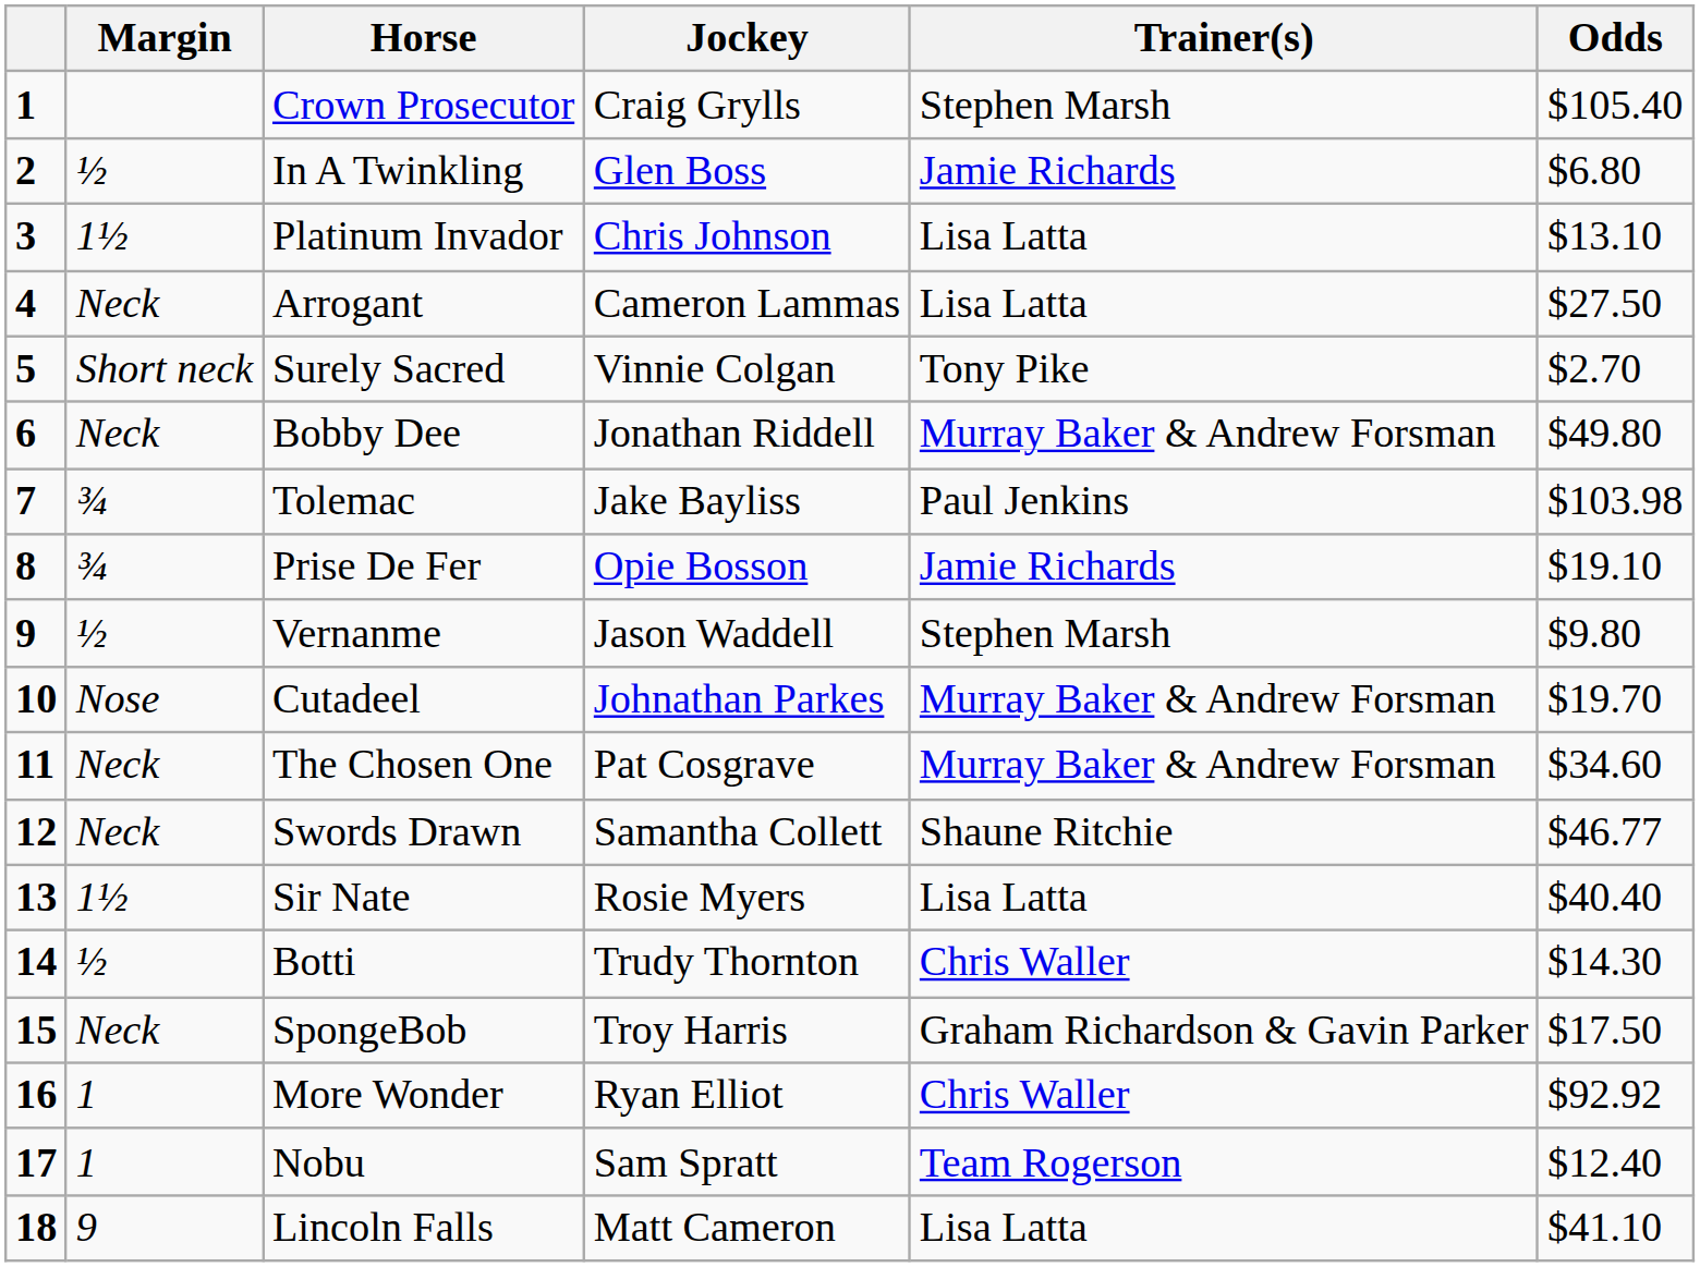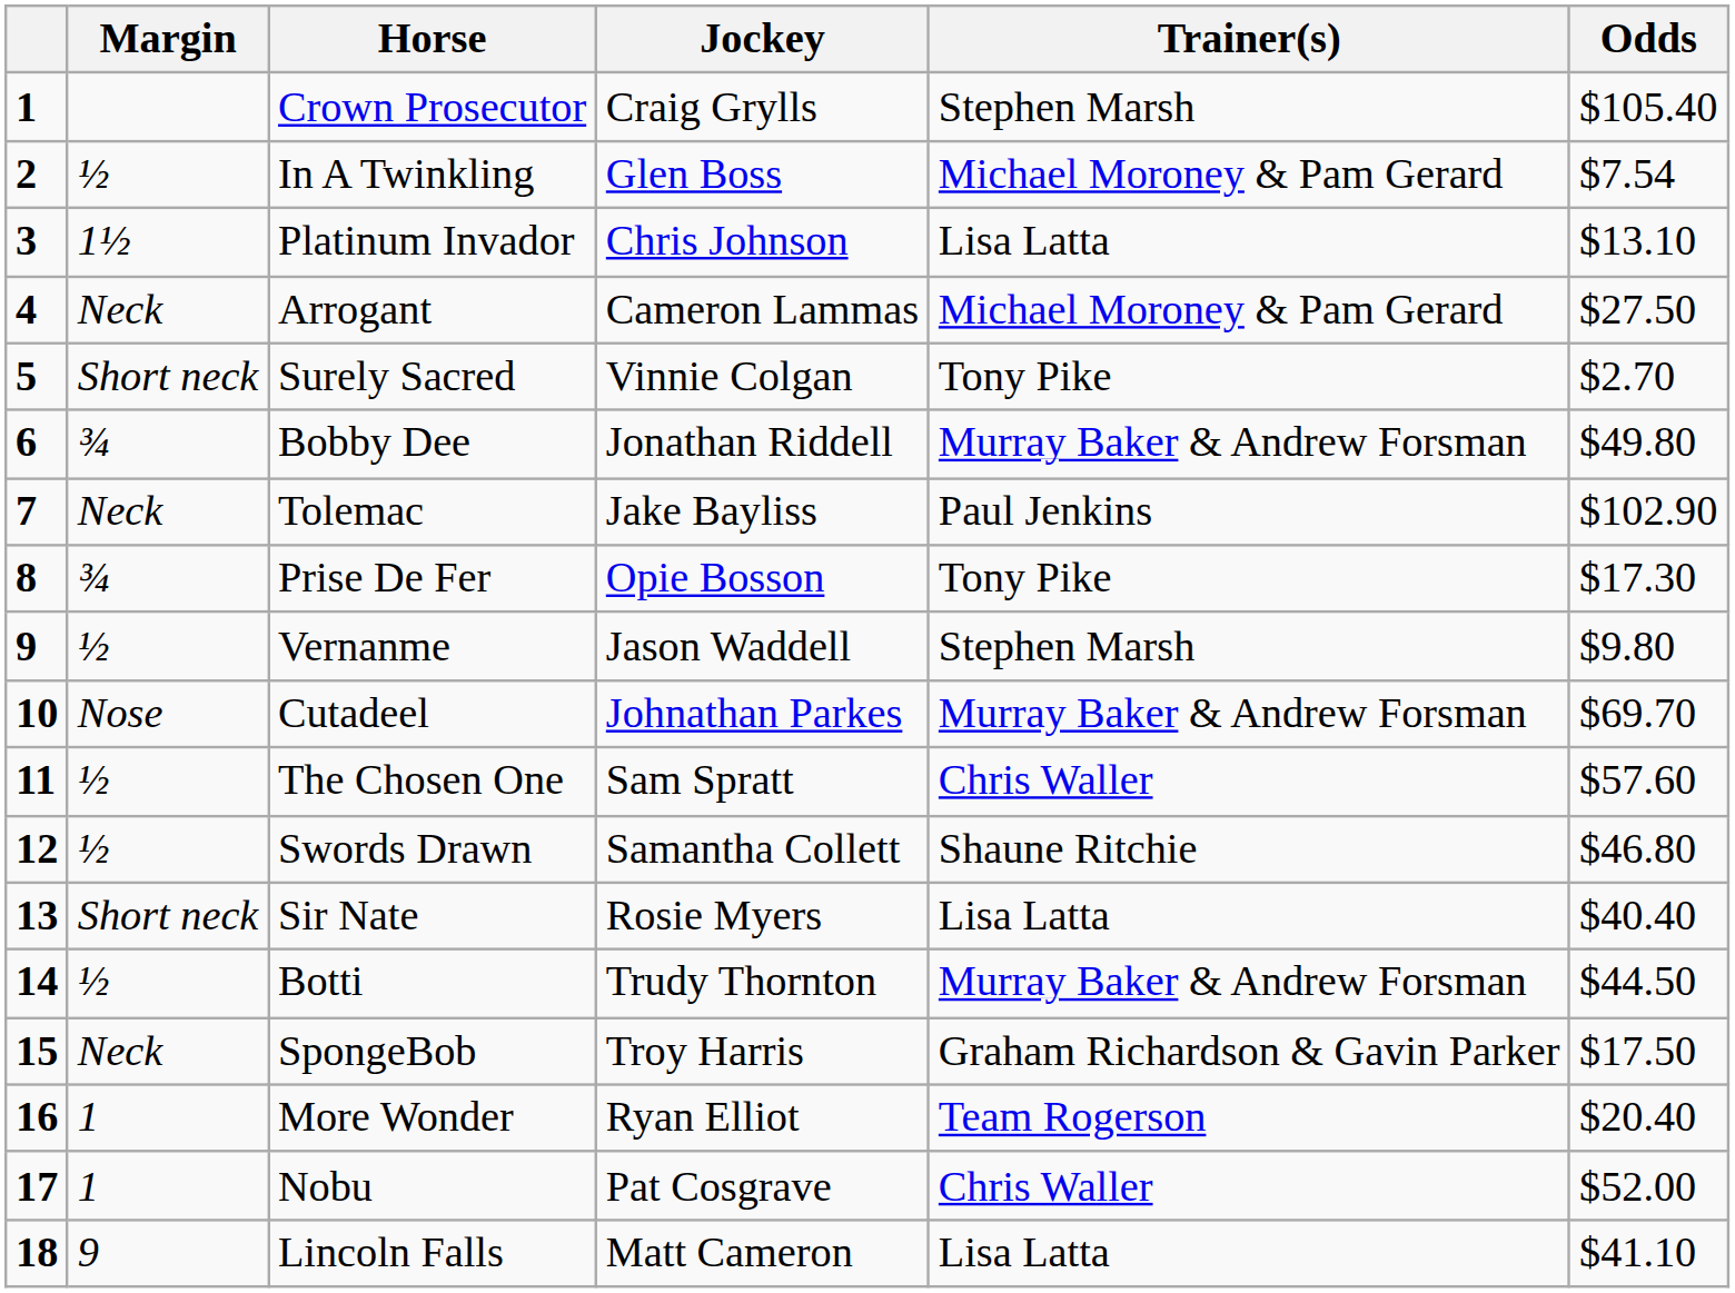In A Twinkling | Trainer(s): Jamie Richards -> Michael Moroney & Pam Gerard
In A Twinkling | Odds: $6.80 -> $7.54
Arrogant | Trainer(s): Lisa Latta -> Michael Moroney & Pam Gerard
Bobby Dee | Margin: Neck -> ¾
Tolemac | Margin: ¾ -> Neck
Tolemac | Odds: $103.98 -> $102.90
Prise De Fer | Trainer(s): Jamie Richards -> Tony Pike
Prise De Fer | Odds: $19.10 -> $17.30
Cutadeel | Odds: $19.70 -> $69.70
The Chosen One | Margin: Neck -> ½
The Chosen One | Jockey: Pat Cosgrave -> Sam Spratt
The Chosen One | Trainer(s): Murray Baker & Andrew Forsman -> Chris Waller
The Chosen One | Odds: $34.60 -> $57.60
Swords Drawn | Margin: Neck -> ½
Swords Drawn | Odds: $46.77 -> $46.80
Sir Nate | Margin: 1½ -> Short neck
Botti | Trainer(s): Chris Waller -> Murray Baker & Andrew Forsman
Botti | Odds: $14.30 -> $44.50
More Wonder | Trainer(s): Chris Waller -> Team Rogerson
More Wonder | Odds: $92.92 -> $20.40
Nobu | Jockey: Sam Spratt -> Pat Cosgrave
Nobu | Trainer(s): Team Rogerson -> Chris Waller
Nobu | Odds: $12.40 -> $52.00
